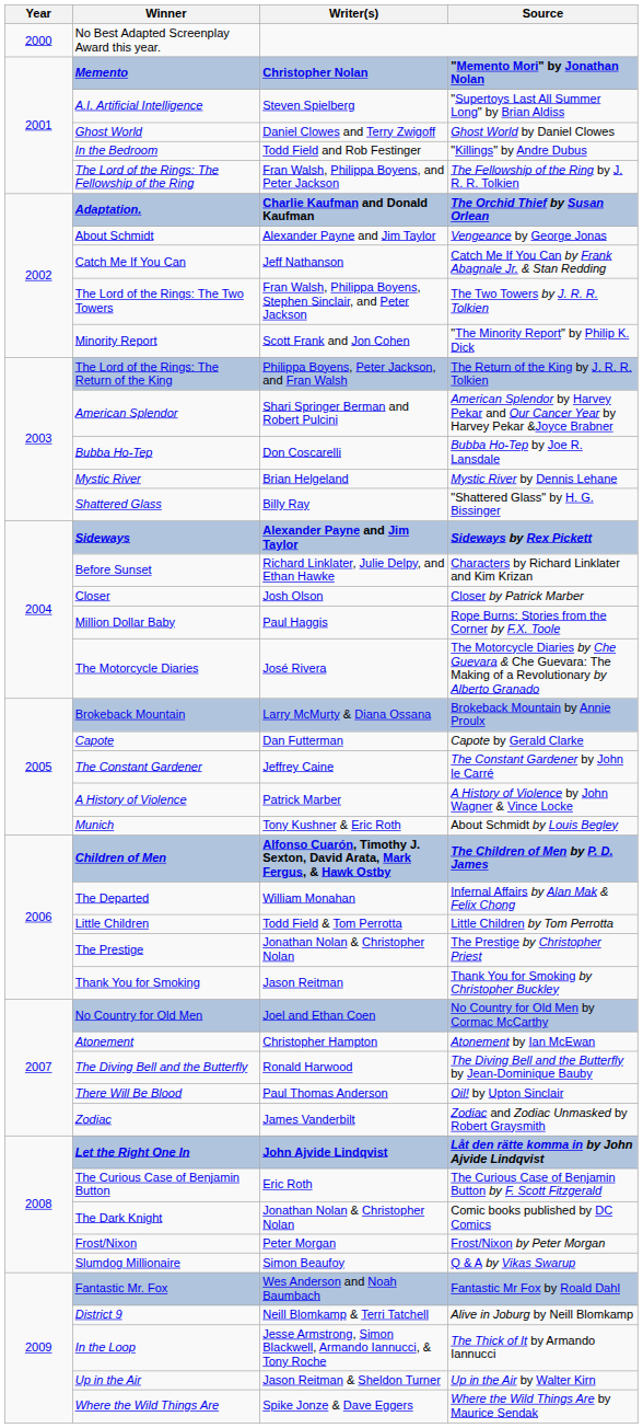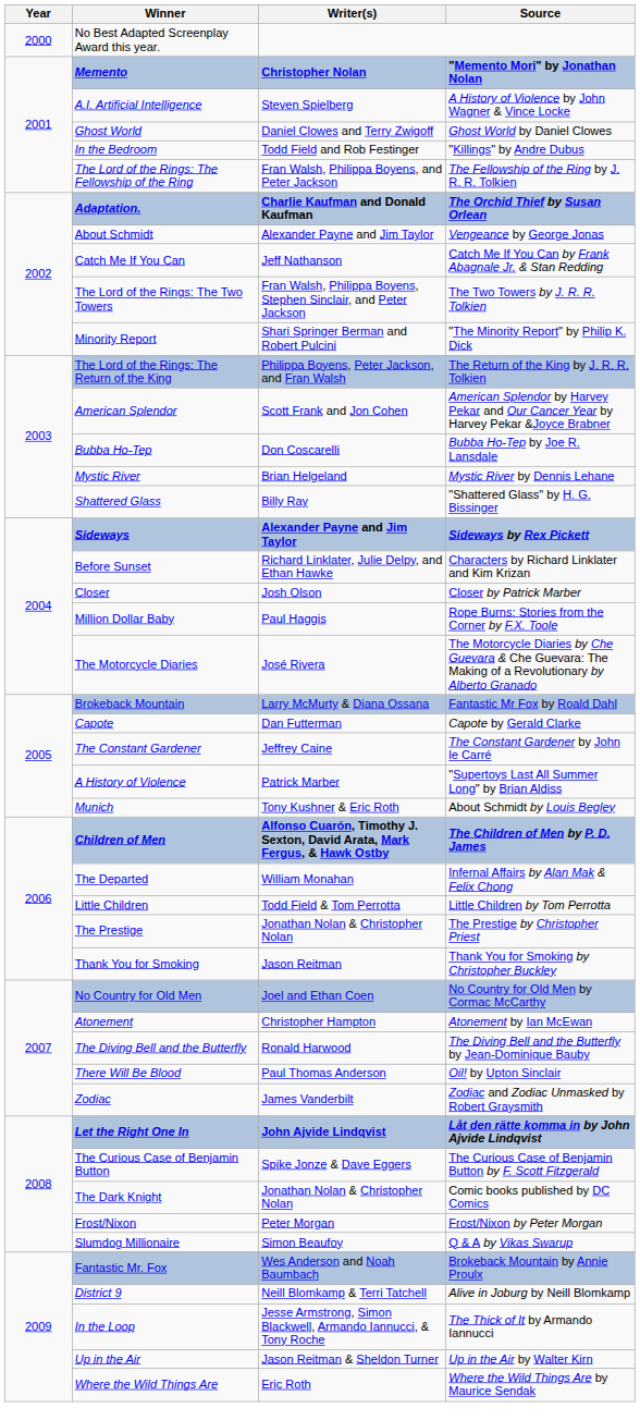A.I. Artificial Intelligence | Source: "Supertoys Last All Summer Long" by Brian Aldiss -> A History of Violence by John Wagner & Vince Locke
Minority Report | Writer(s): Scott Frank and Jon Cohen -> Shari Springer Berman and Robert Pulcini
American Splendor | Writer(s): Shari Springer Berman and Robert Pulcini -> Scott Frank and Jon Cohen
Brokeback Mountain | Source: Brokeback Mountain by Annie Proulx -> Fantastic Mr Fox by Roald Dahl
A History of Violence | Source: A History of Violence by John Wagner & Vince Locke -> "Supertoys Last All Summer Long" by Brian Aldiss
The Curious Case of Benjamin Button | Writer(s): Eric Roth -> Spike Jonze & Dave Eggers
Fantastic Mr. Fox | Source: Fantastic Mr Fox by Roald Dahl -> Brokeback Mountain by Annie Proulx
Where the Wild Things Are | Writer(s): Spike Jonze & Dave Eggers -> Eric Roth
